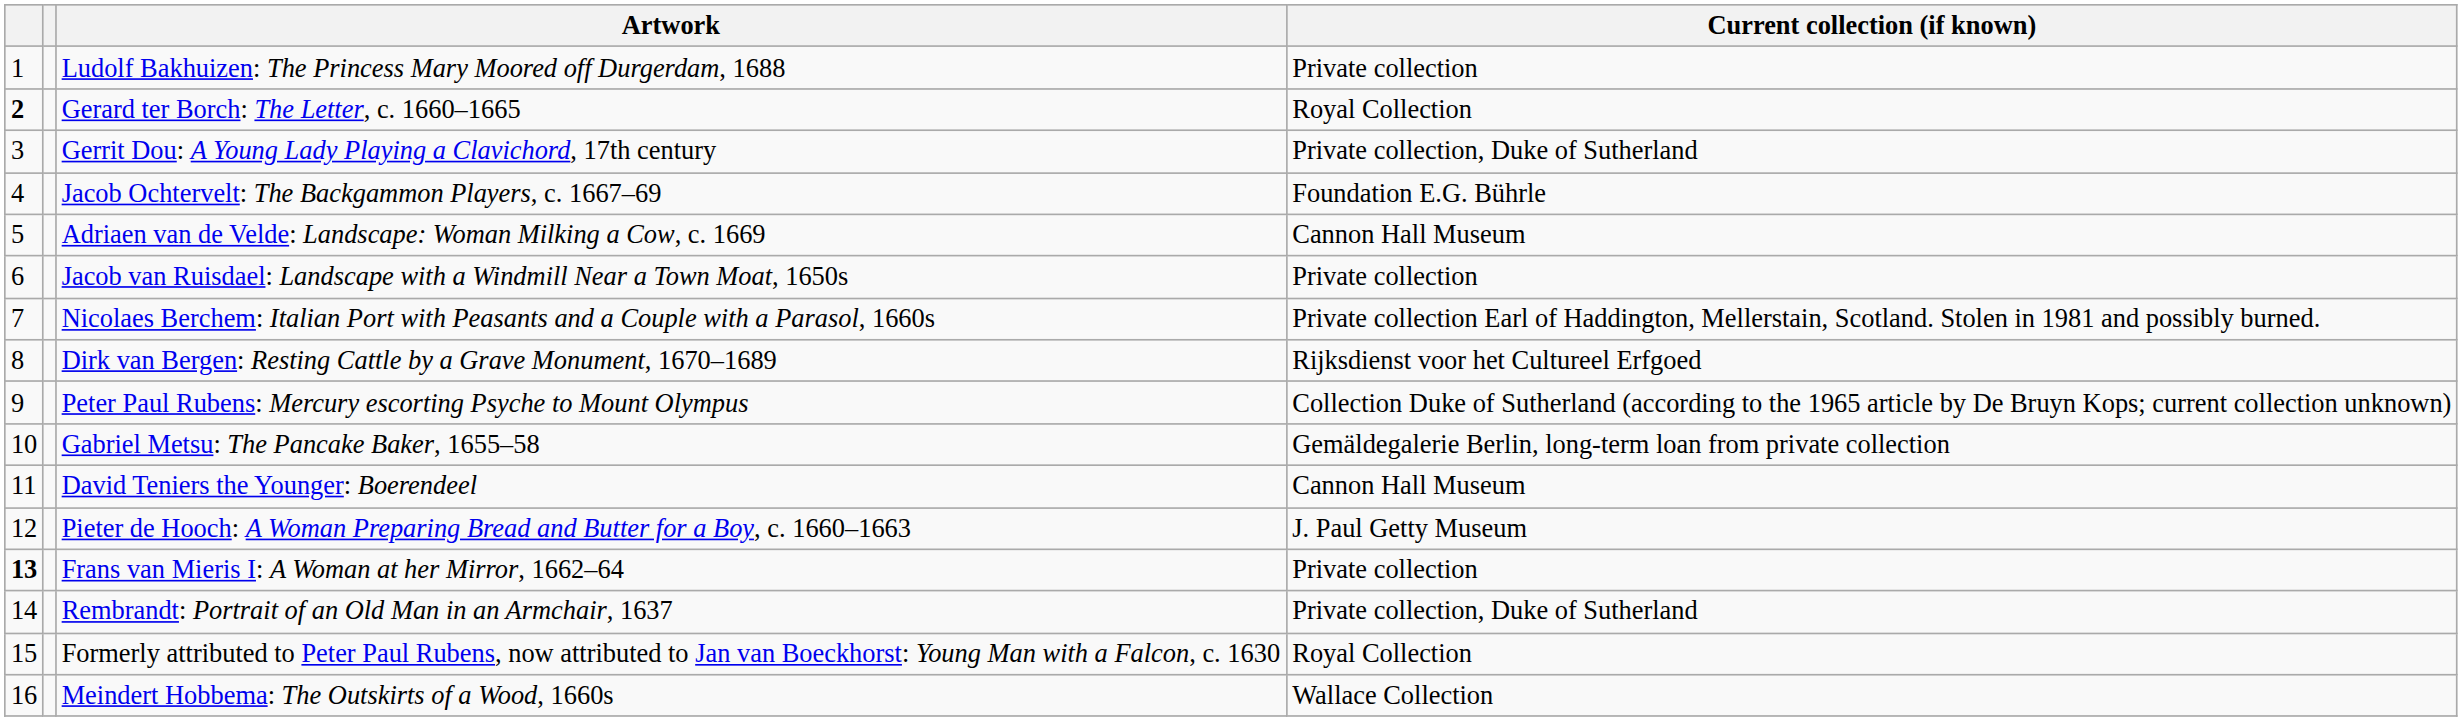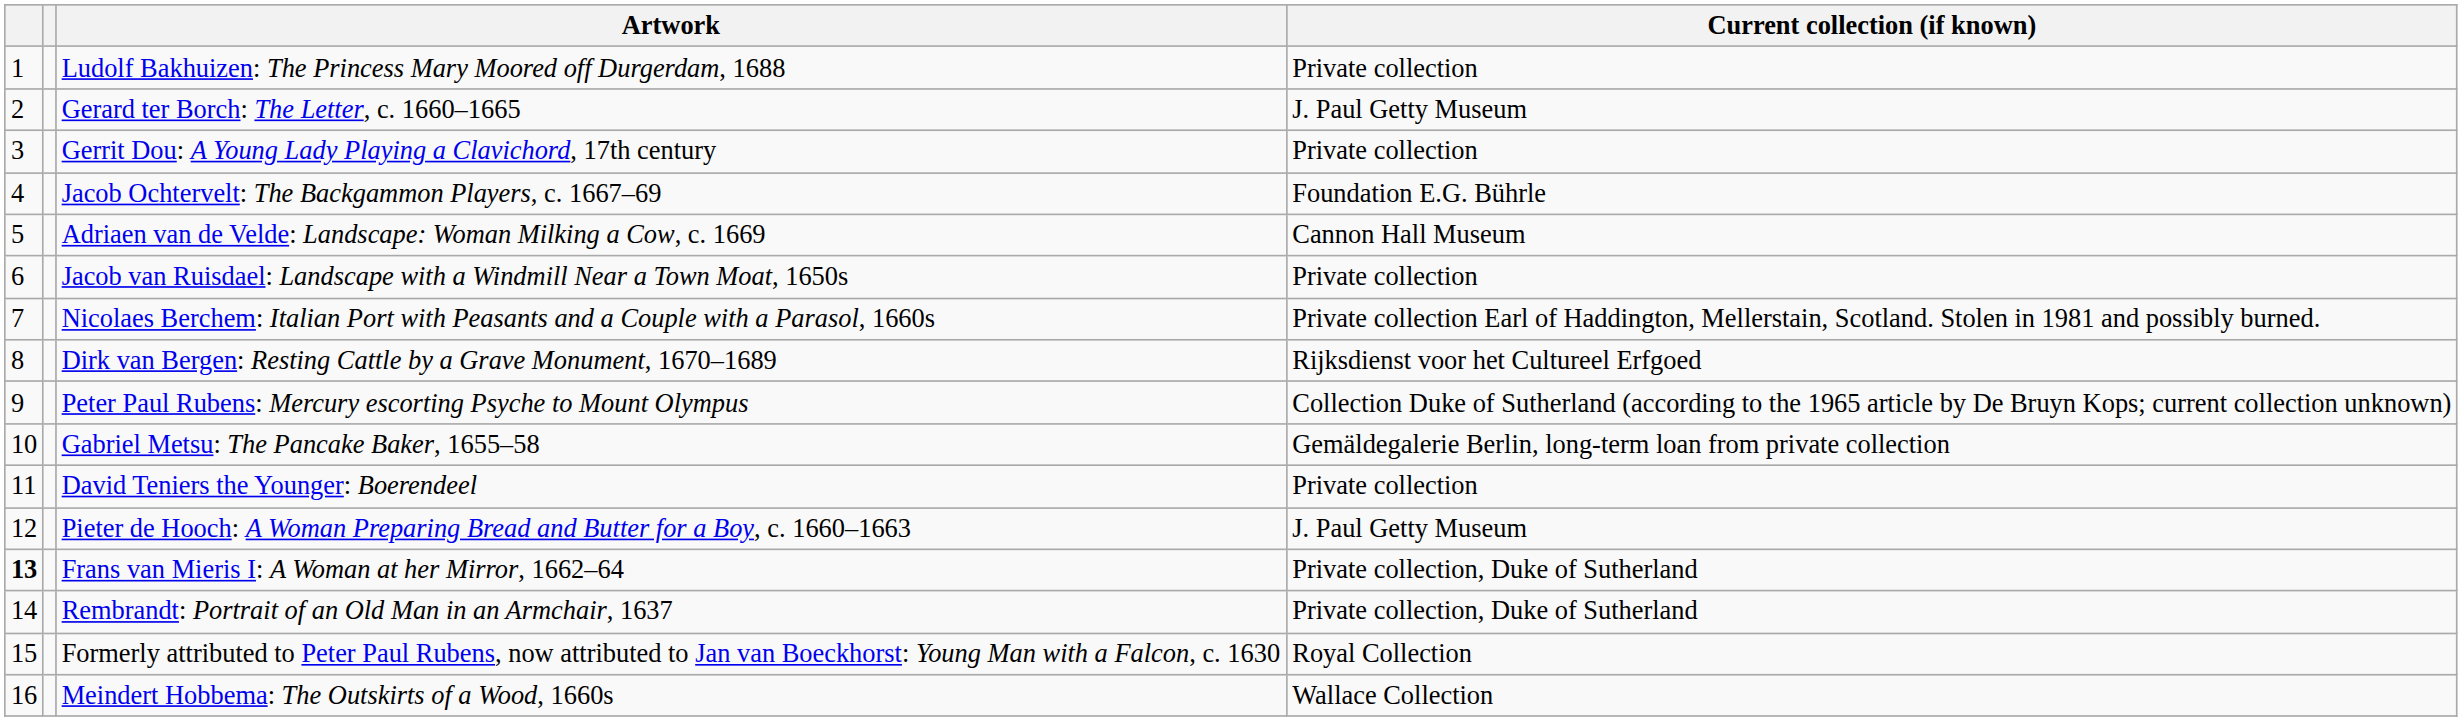Gerard ter Borch: The Letter, c. 1660–1665 | column 1: bold -> normal
Gerard ter Borch: The Letter, c. 1660–1665 | Current collection (if known): Royal Collection -> J. Paul Getty Museum
Gerrit Dou: A Young Lady Playing a Clavichord, 17th century | Current collection (if known): Private collection, Duke of Sutherland -> Private collection
David Teniers the Younger: Boerendeel | Current collection (if known): Cannon Hall Museum -> Private collection
Frans van Mieris I: A Woman at her Mirror, 1662–64 | Current collection (if known): Private collection -> Private collection, Duke of Sutherland
